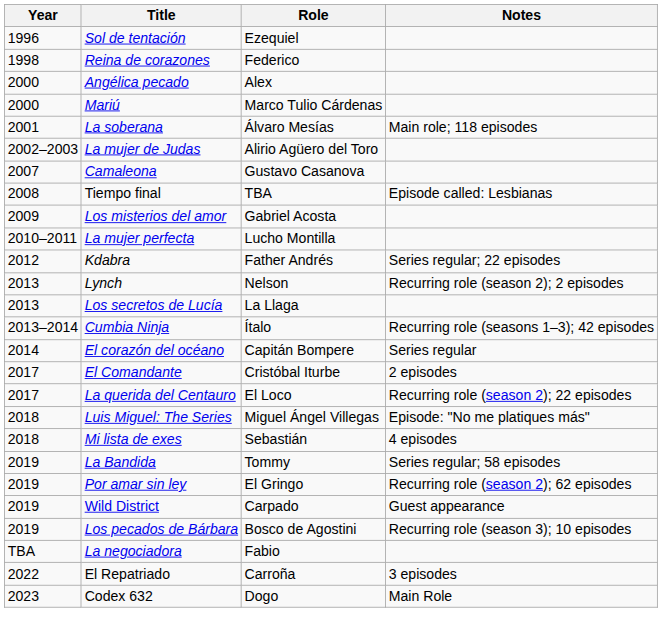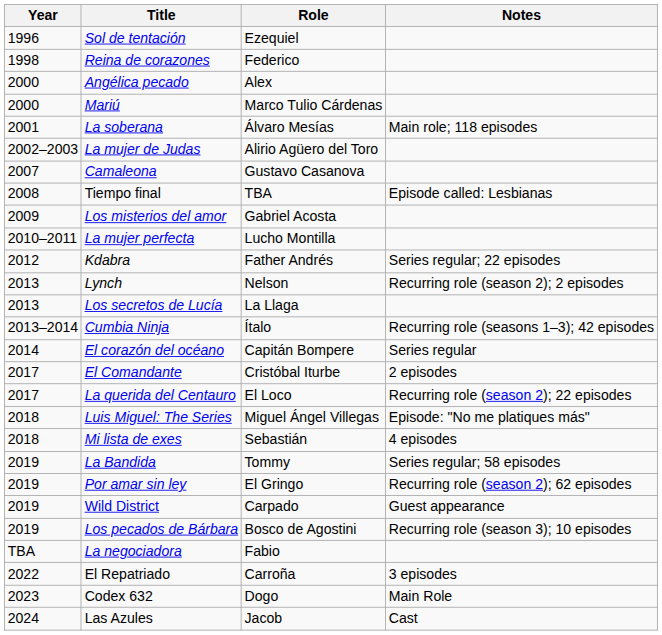+ row: 2024 | Las Azules | Jacob | Cast
